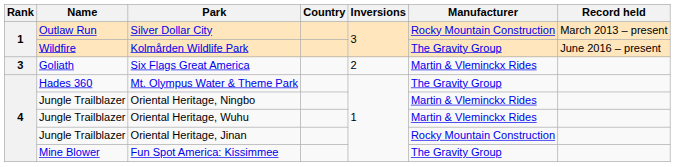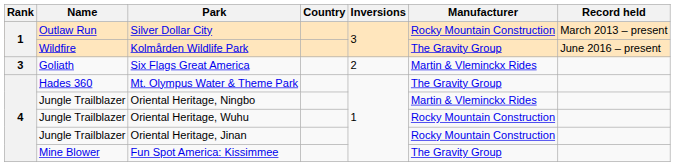Oriental Heritage, Wuhu | Manufacturer: Martin & Vleminckx Rides -> Rocky Mountain Construction
